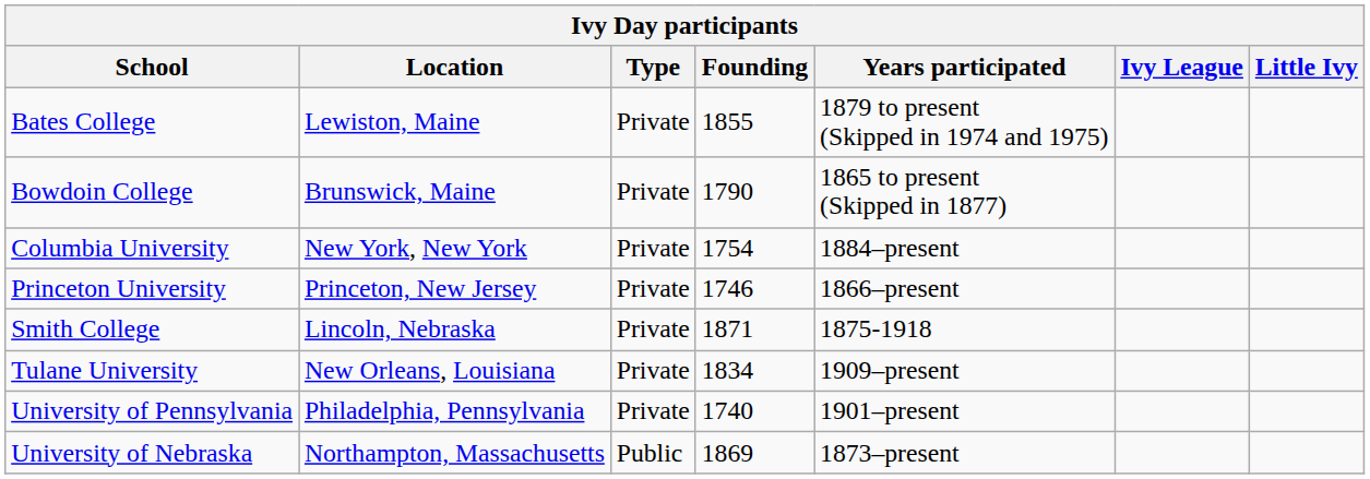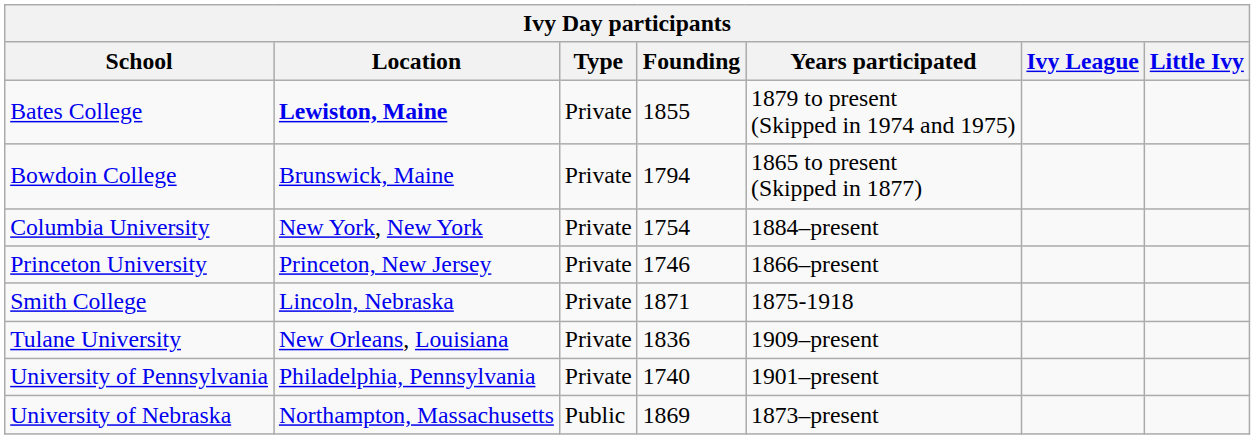Bates College | Location: normal -> bold
Bowdoin College | Founding: 1790 -> 1794
Tulane University | Founding: 1834 -> 1836
